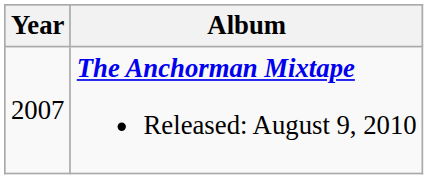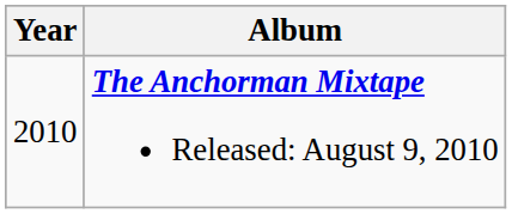The Anchorman Mixtape Released: August 9, 2010 | Year: 2007 -> 2010
